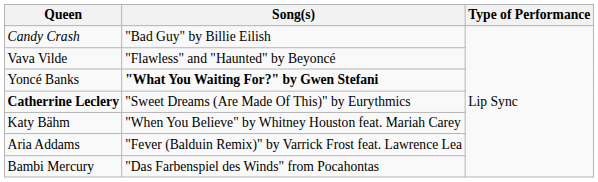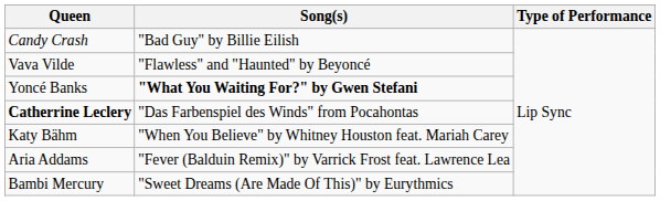Catherrine Leclery | Song(s): "Sweet Dreams (Are Made Of This)" by Eurythmics -> "Das Farbenspiel des Winds" from Pocahontas
Bambi Mercury | Song(s): "Das Farbenspiel des Winds" from Pocahontas -> "Sweet Dreams (Are Made Of This)" by Eurythmics
